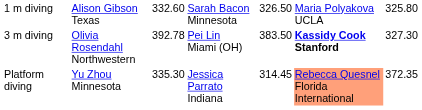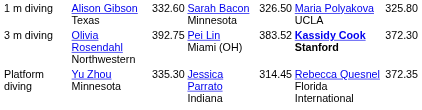3 m diving | column 3: 392.78 -> 392.75
3 m diving | column 5: 383.50 -> 383.52
3 m diving | column 7: 327.30 -> 372.30
Platform diving | column 6: lightsalmon background -> no background
